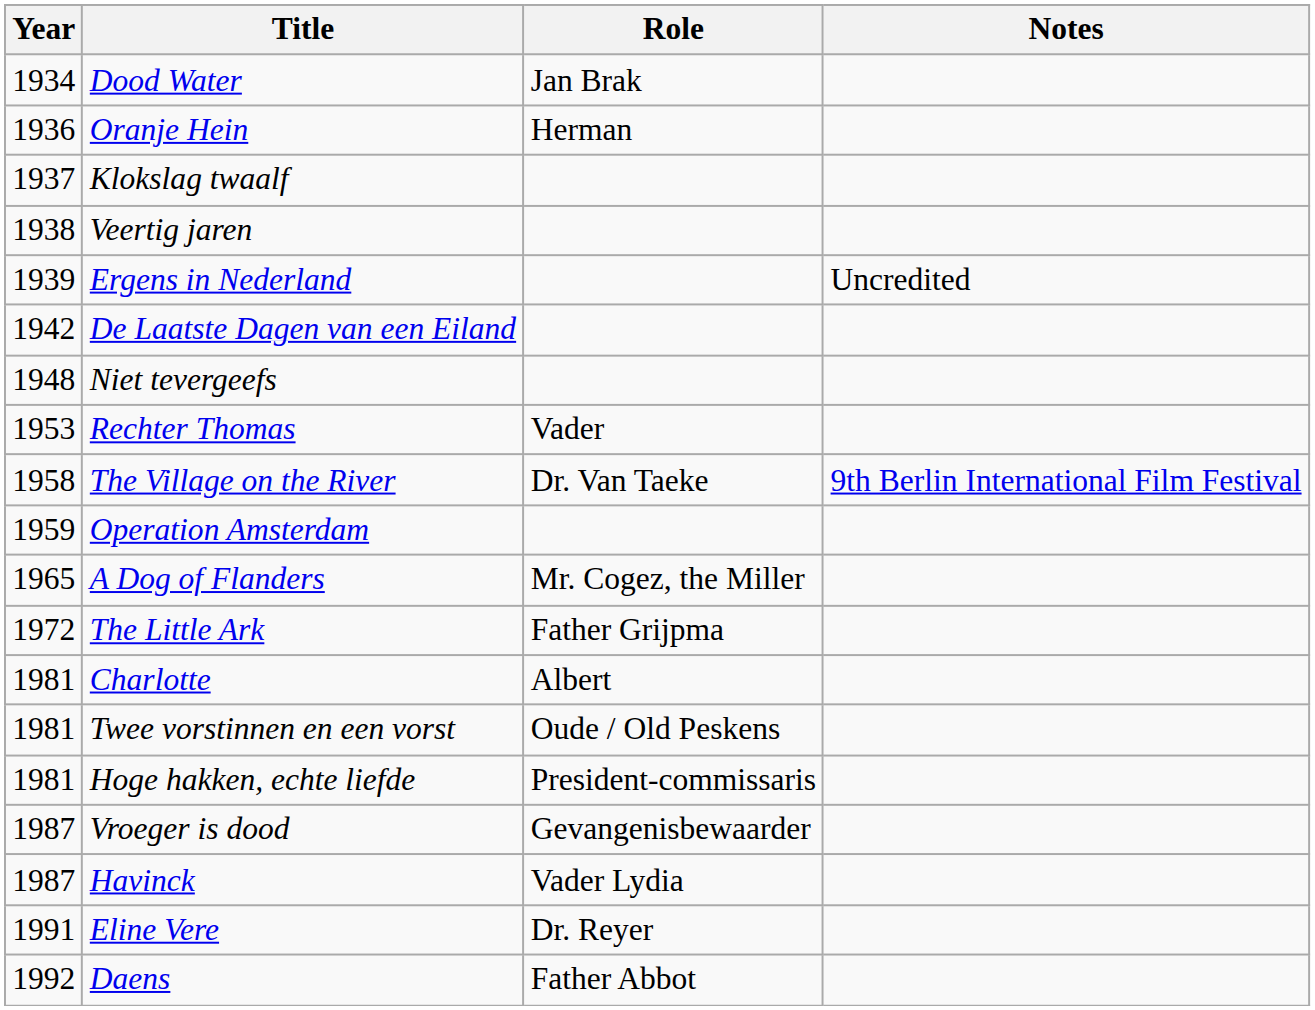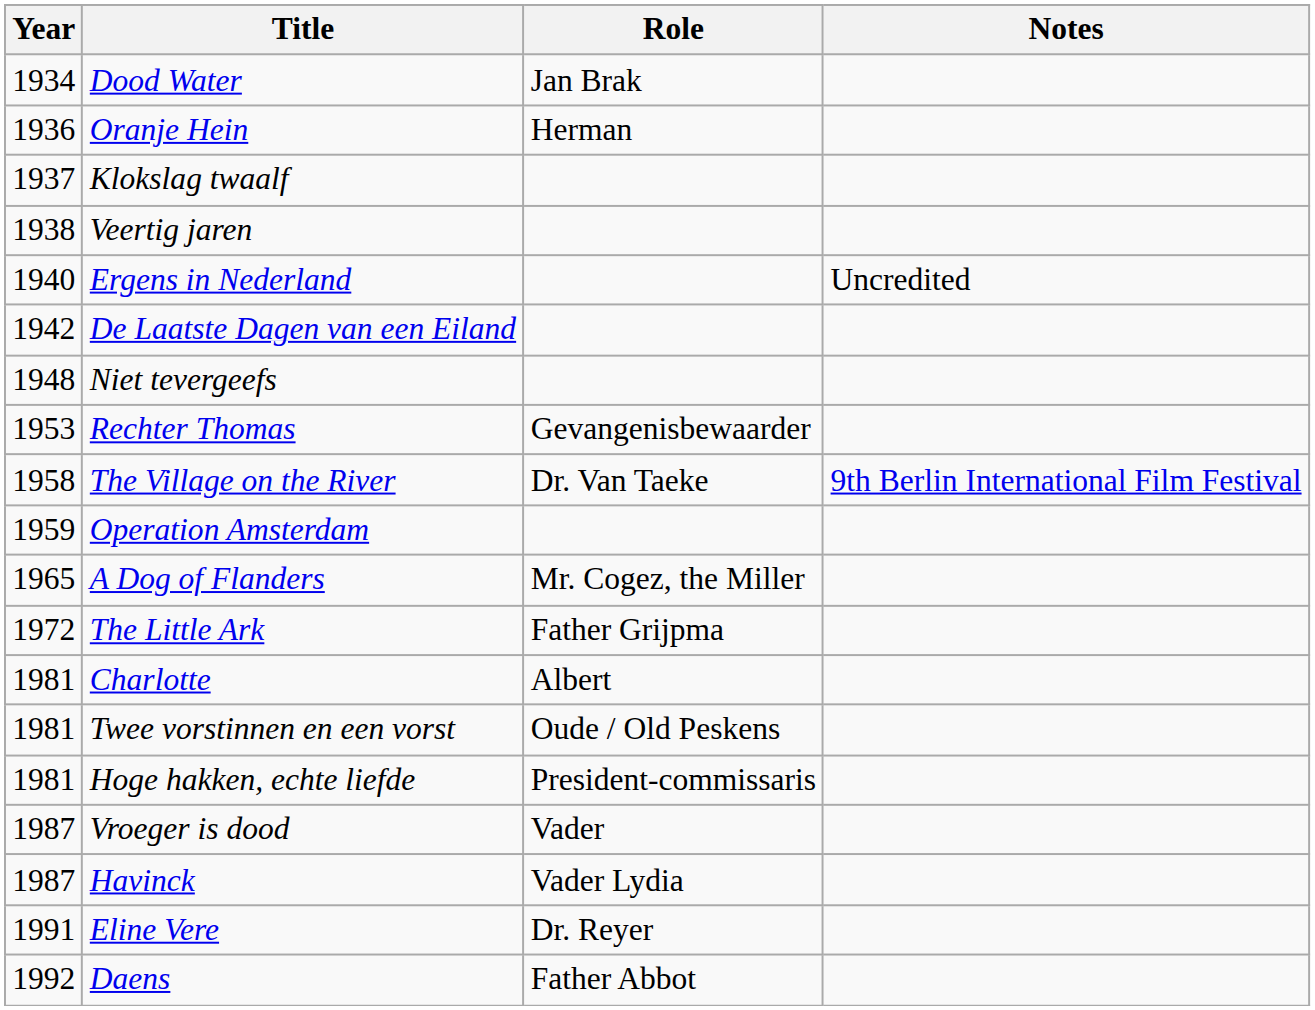Ergens in Nederland | Year: 1939 -> 1940
Rechter Thomas | Role: Vader -> Gevangenisbewaarder
Vroeger is dood | Role: Gevangenisbewaarder -> Vader
